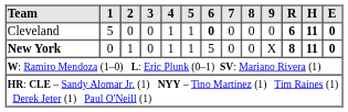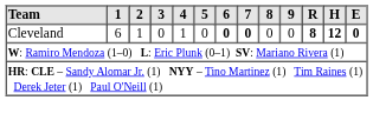Cleveland | 1: 5 -> 6
Cleveland | 2: 0 -> 1
Cleveland | 5: 1 -> 0
Cleveland | 7: normal -> bold
Cleveland | R: 6 -> 8
Cleveland | H: 11 -> 12
- row: New York | 0 | 1 | 0 | 1 | 1 | 5 | 0 | 0 | X | 8 | 11 | 0
